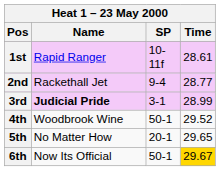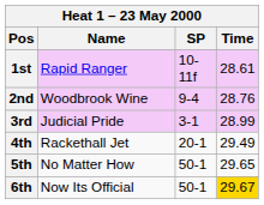2nd | Name: Rackethall Jet -> Woodbrook Wine
2nd | Time: 28.77 -> 28.76
3rd | Name: bold -> normal
4th | Name: Woodbrook Wine -> Rackethall Jet
4th | SP: 50-1 -> 20-1
4th | Time: 29.52 -> 29.49
5th | SP: 20-1 -> 50-1
